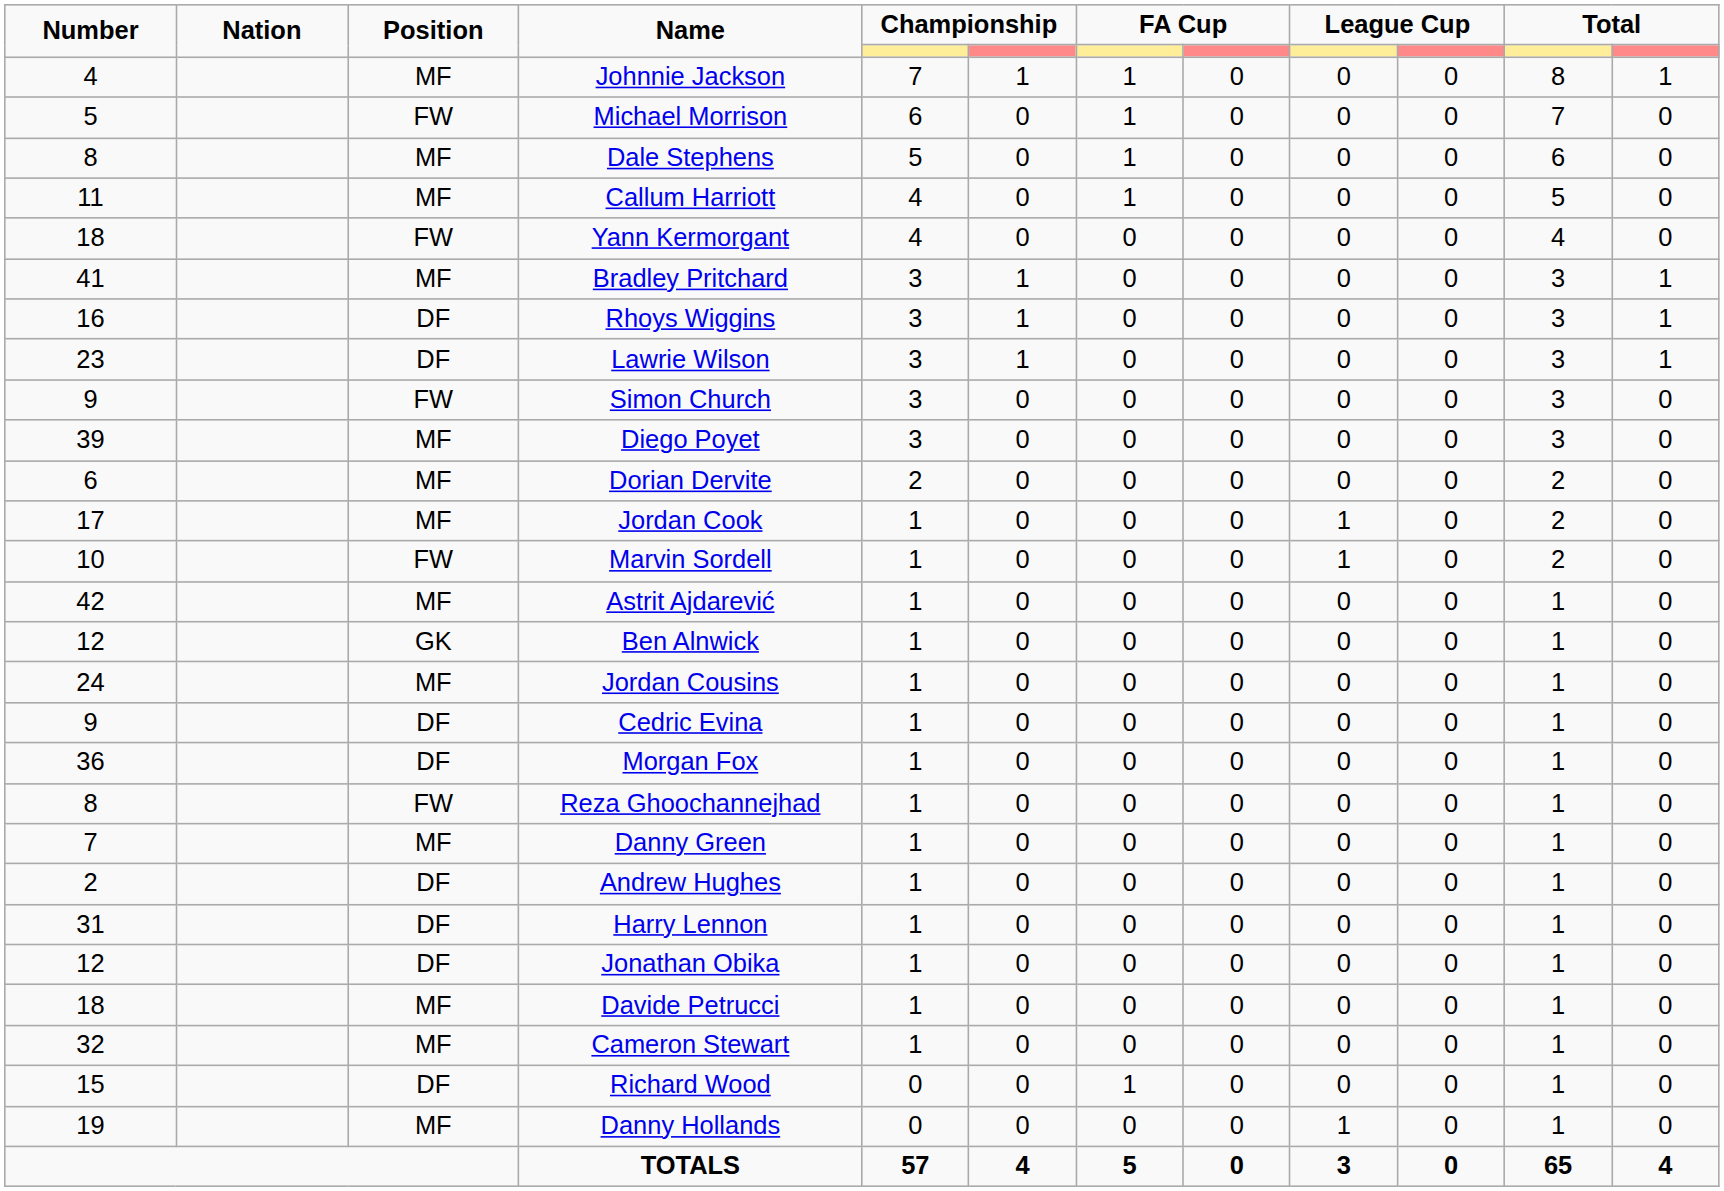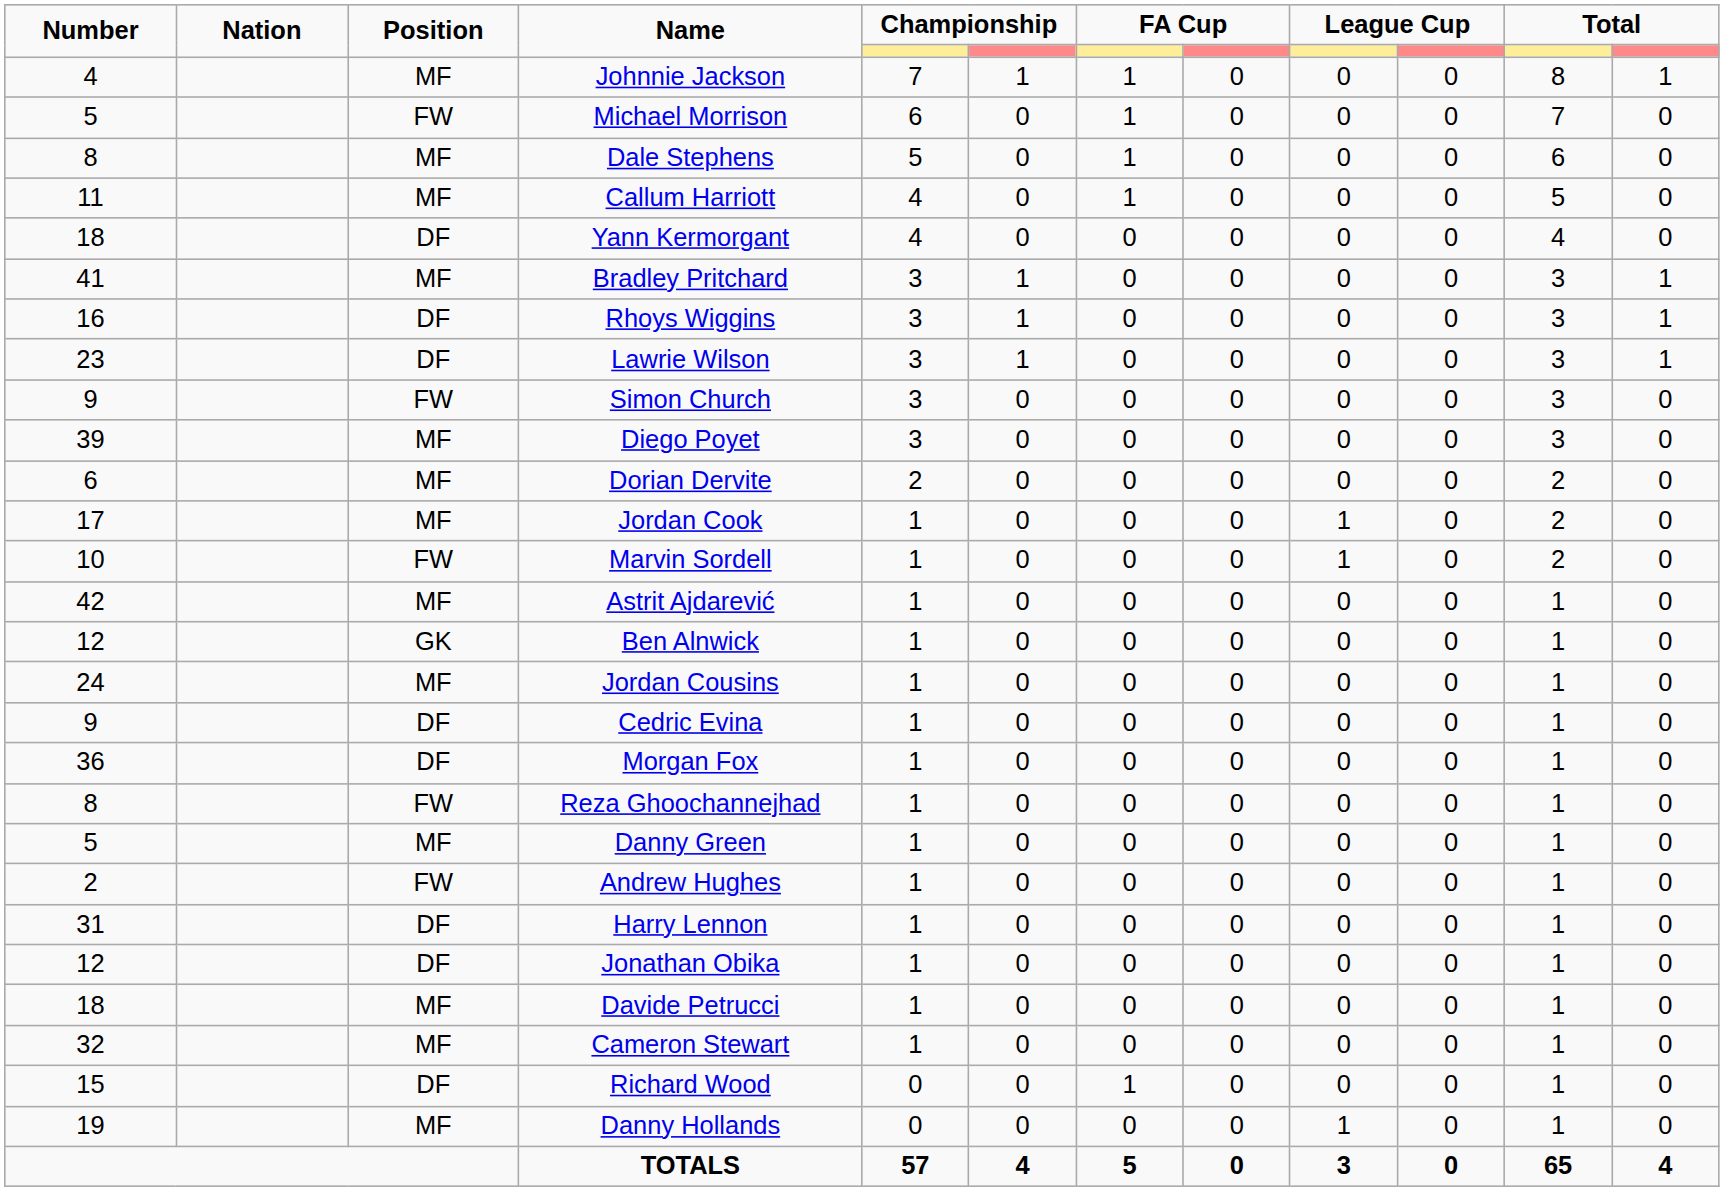Yann Kermorgant | Position: FW -> DF
Danny Green | Number: 7 -> 5
Andrew Hughes | Position: DF -> FW
